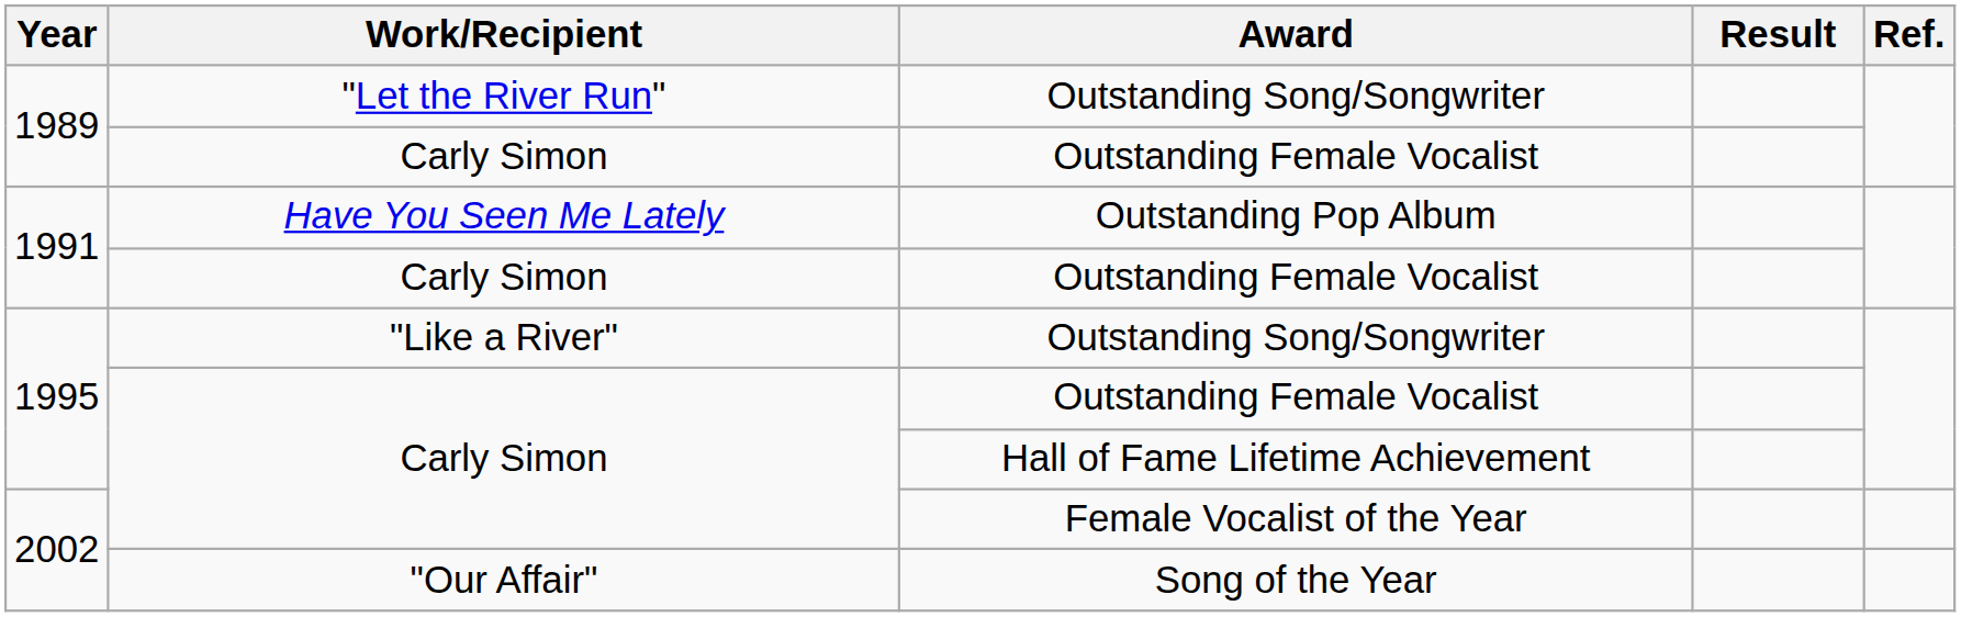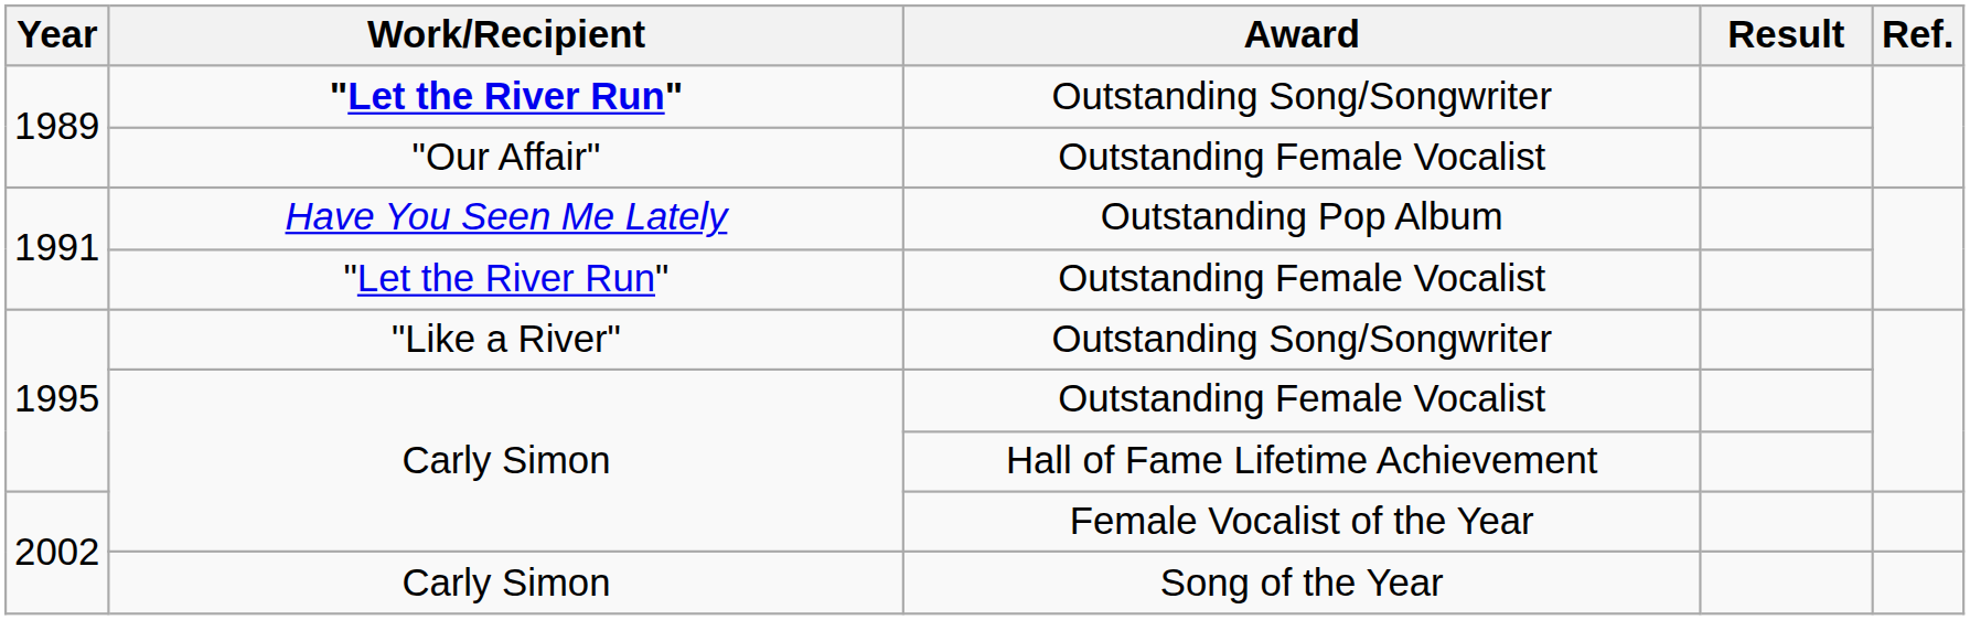1989 / Outstanding Song/Songwriter | Work/Recipient: normal -> bold
1989 / Outstanding Female Vocalist | Work/Recipient: Carly Simon -> "Our Affair"
1991 / Outstanding Female Vocalist | Work/Recipient: Carly Simon -> "Let the River Run"
Song of the Year | Work/Recipient: "Our Affair" -> Carly Simon
